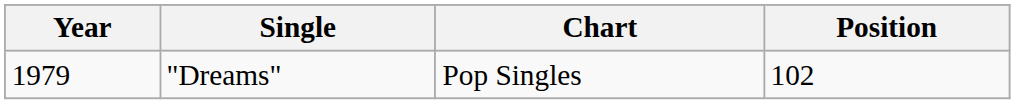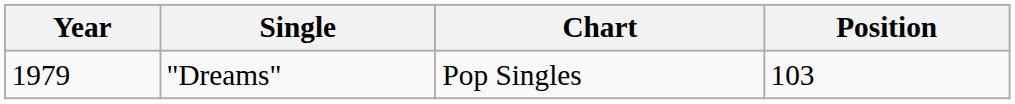"Dreams" | Position: 102 -> 103
